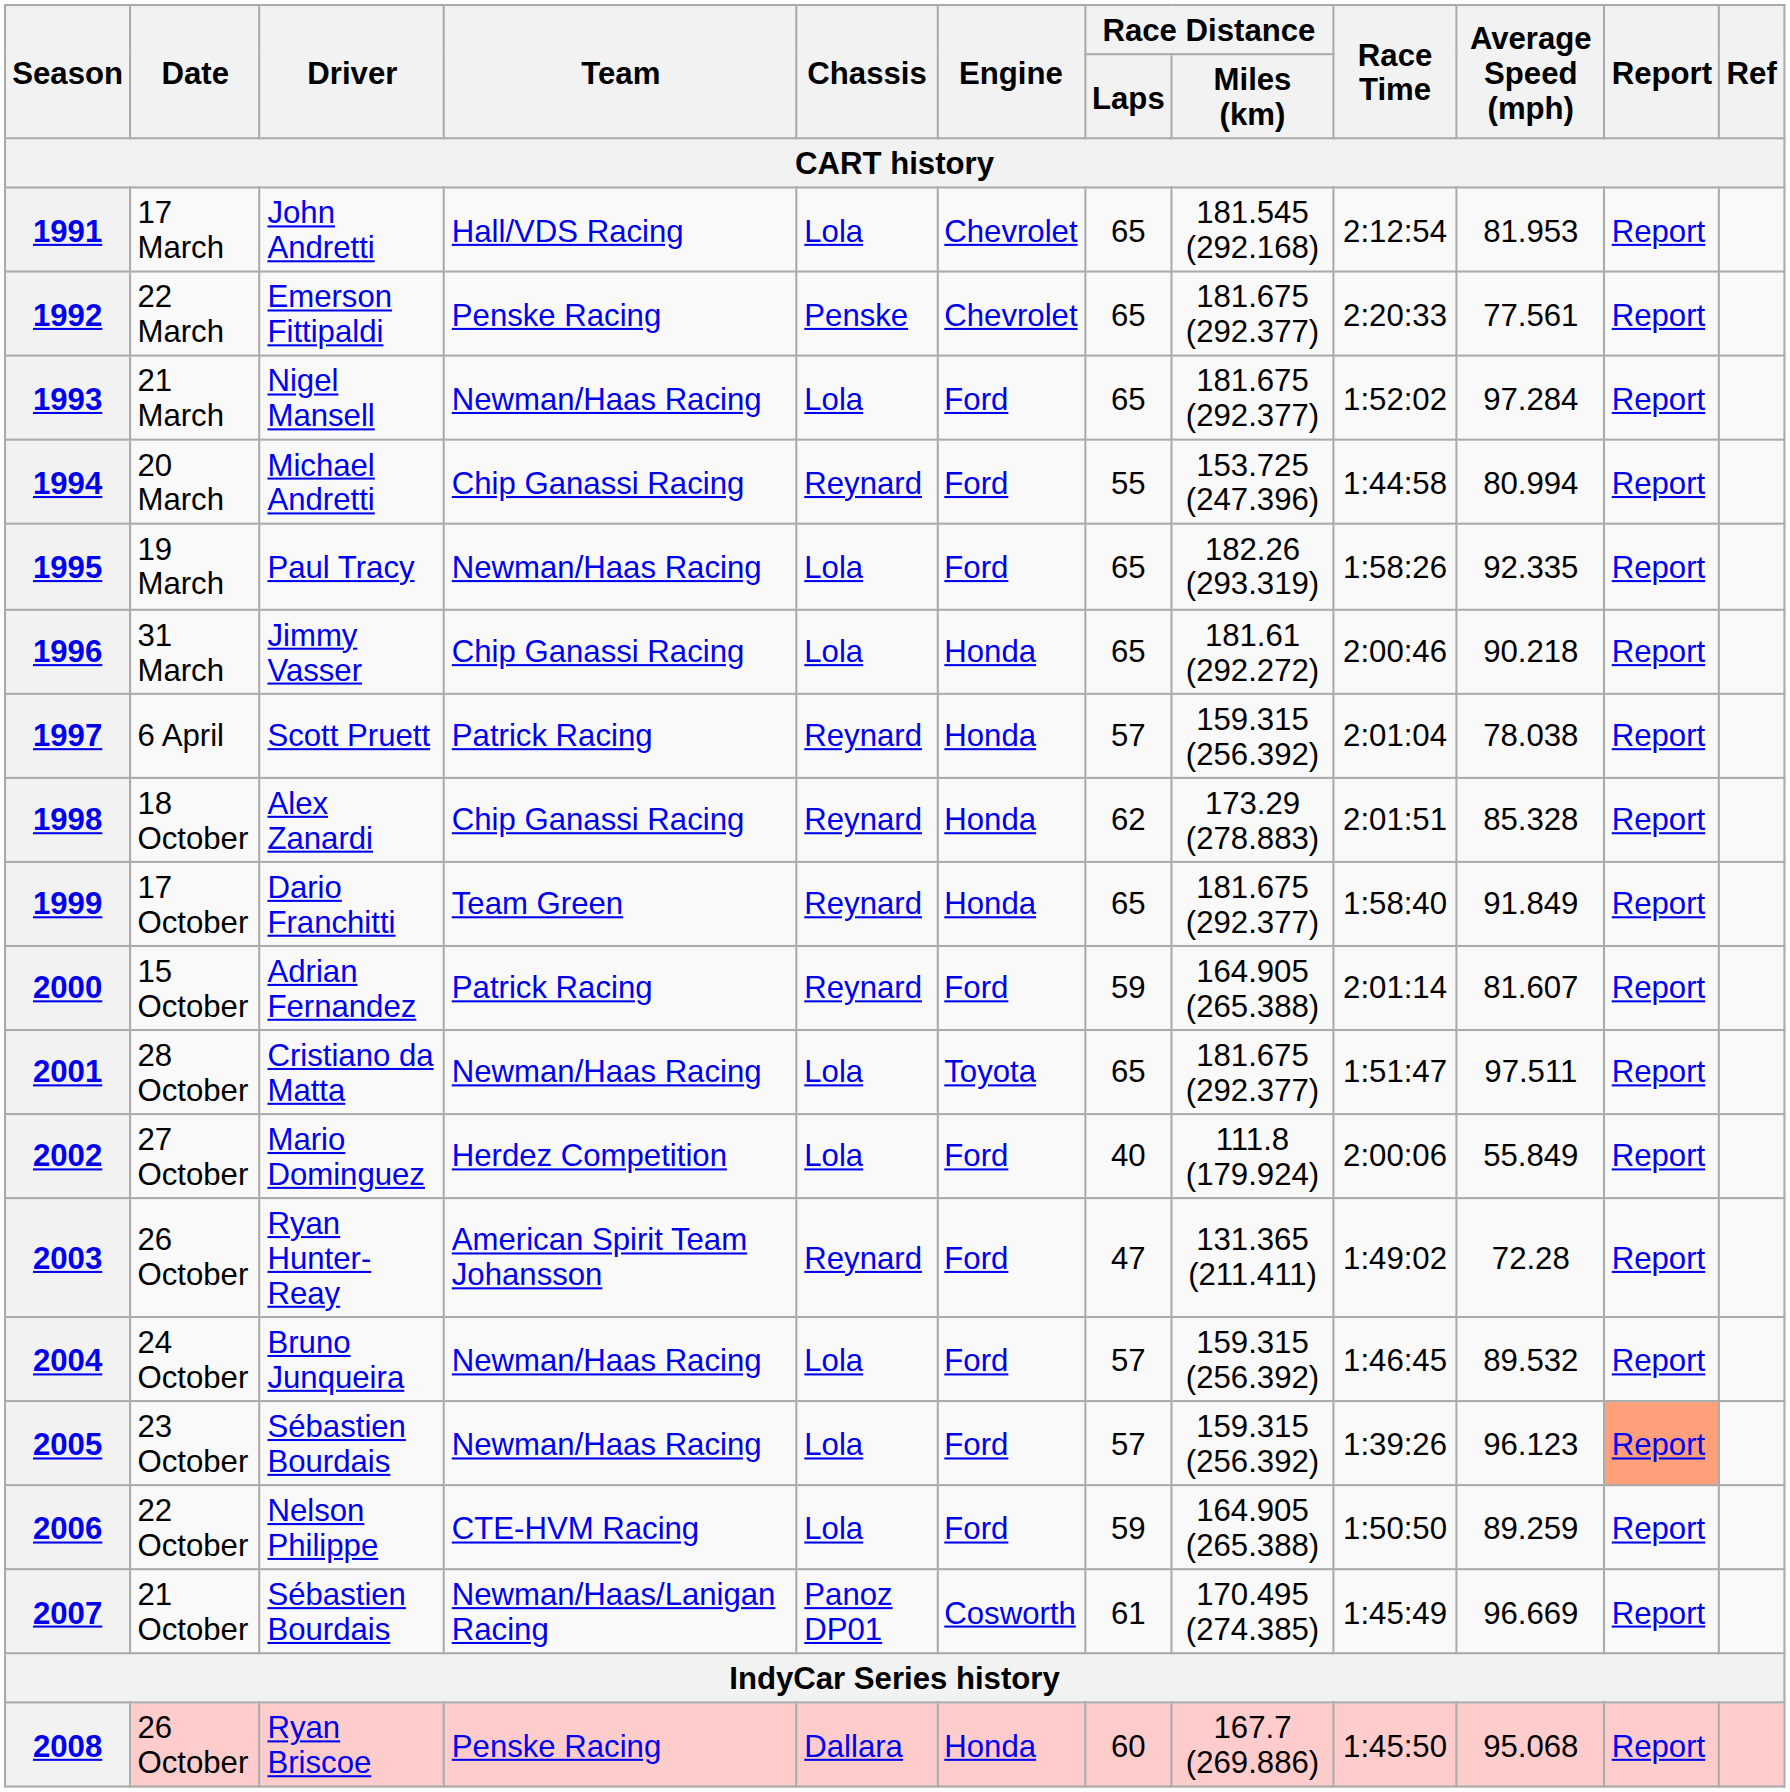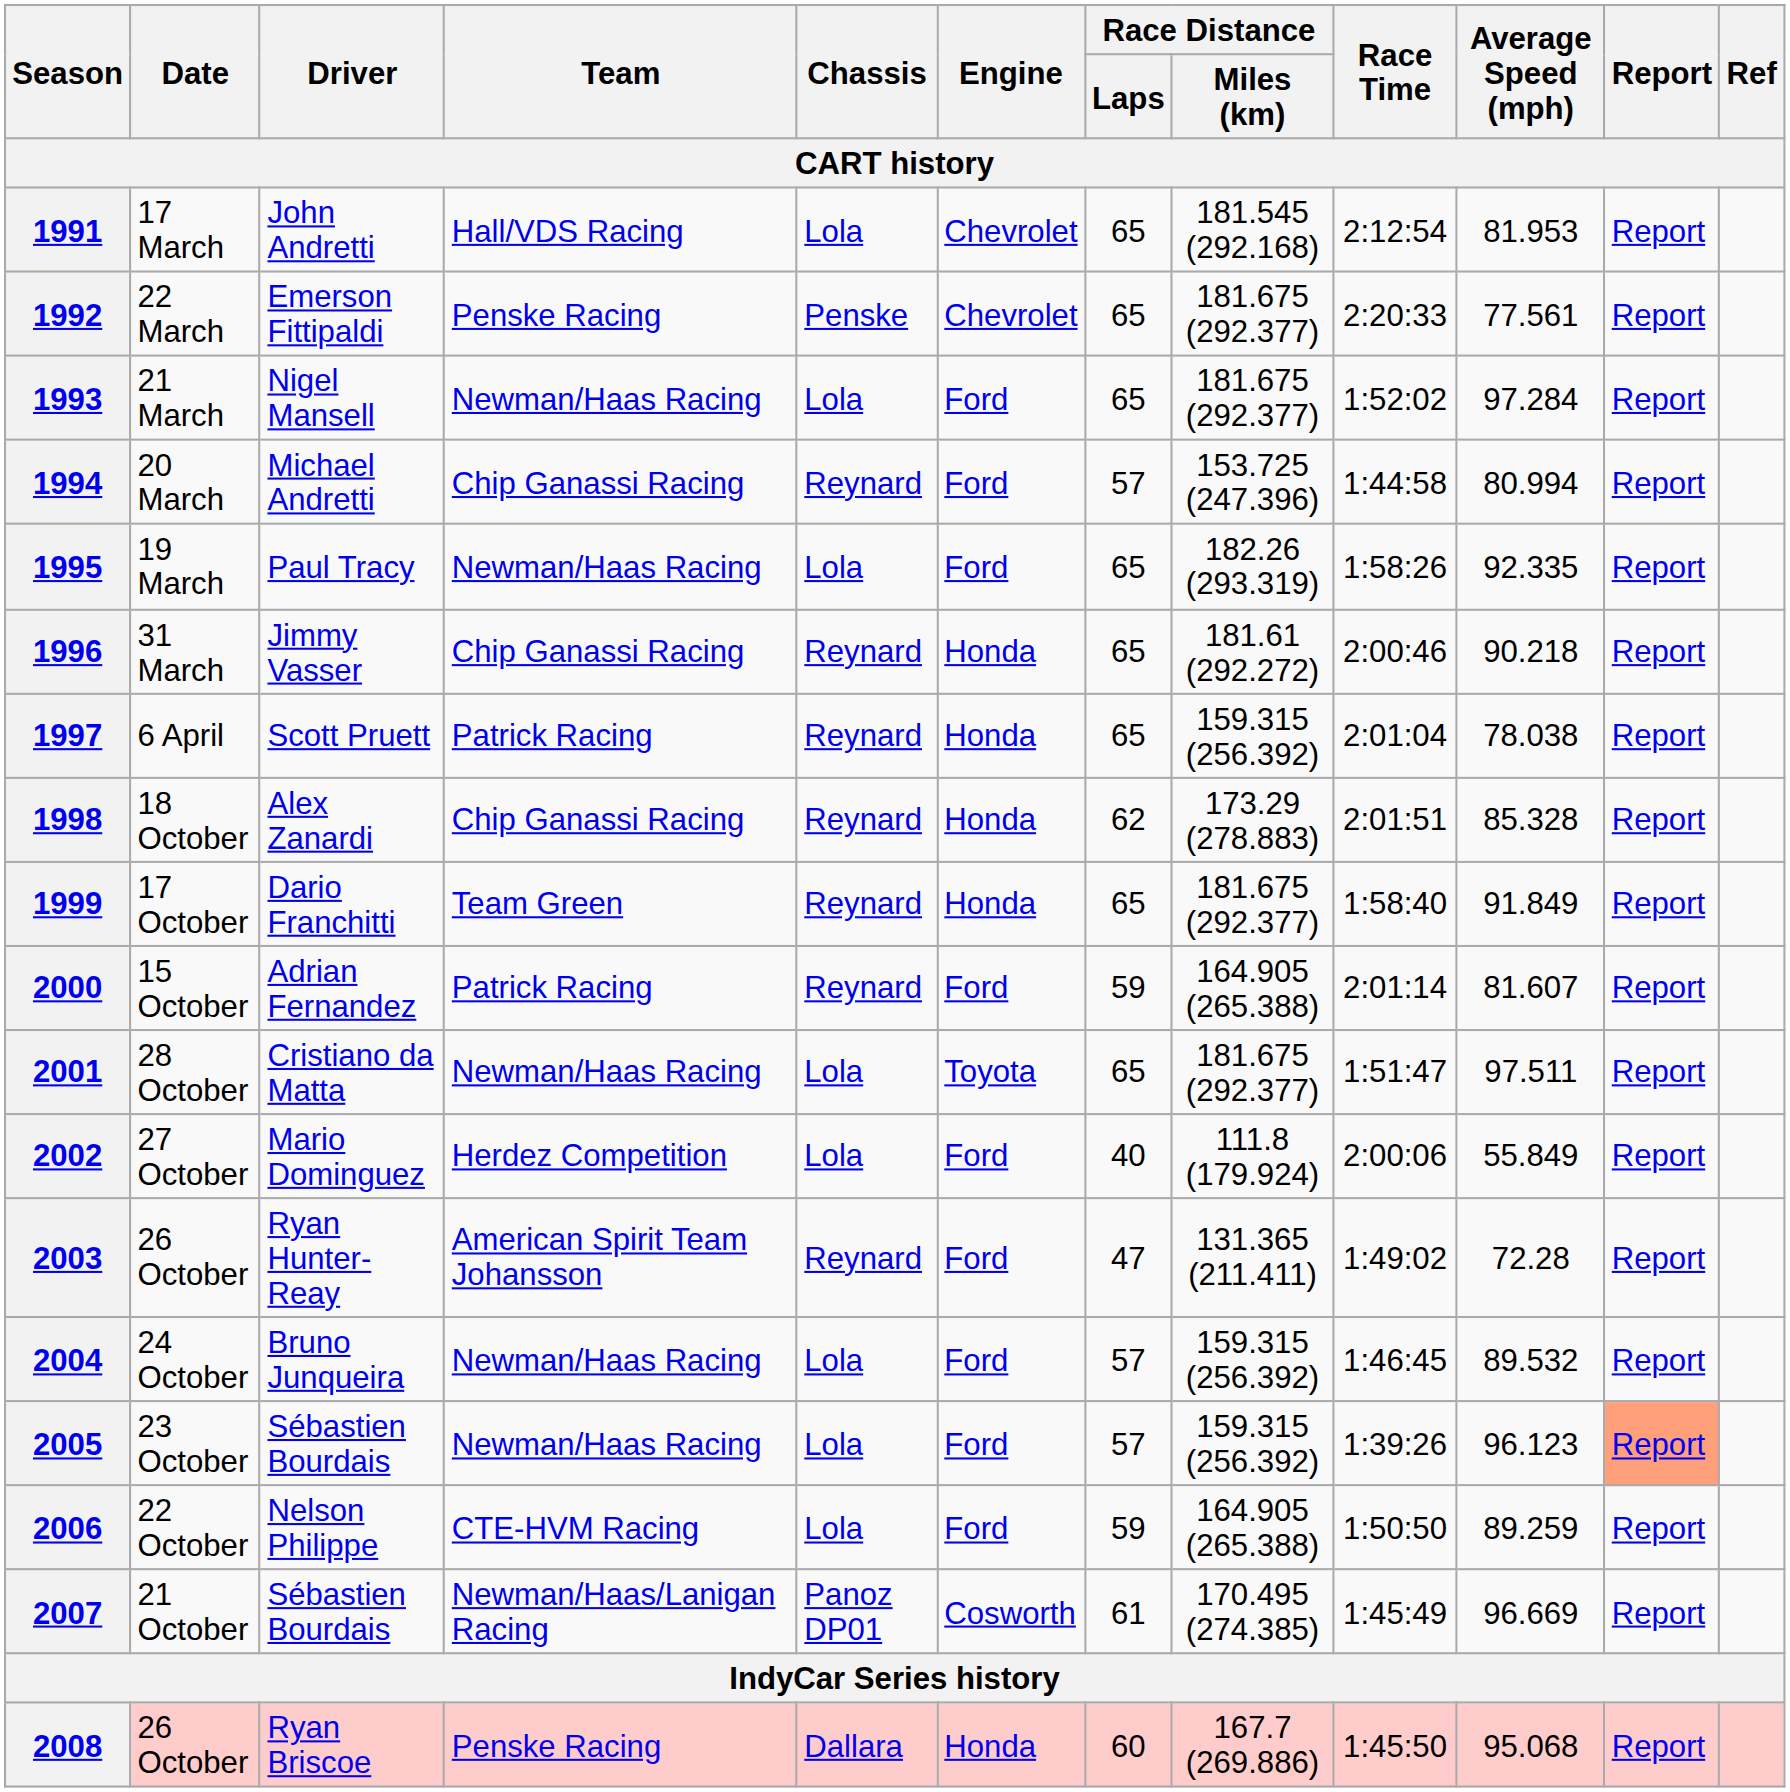1994 | Race Distance / Laps: 55 -> 57
1996 | Chassis: Lola -> Reynard
1997 | Race Distance / Laps: 57 -> 65
